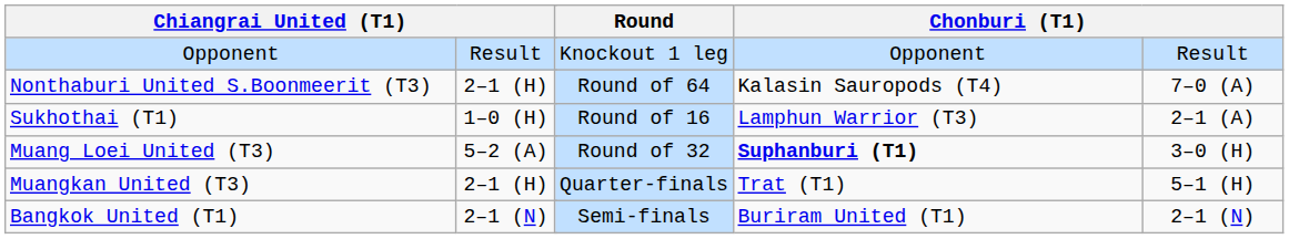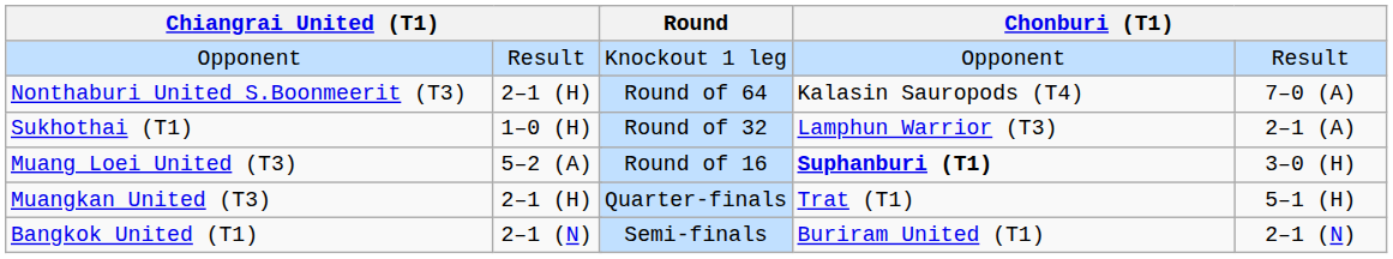Sukhothai (T1) | Round: Round of 16 -> Round of 32
Muang Loei United (T3) | Round: Round of 32 -> Round of 16
